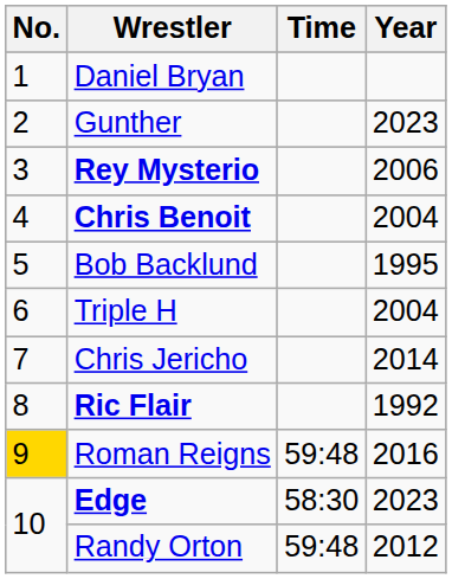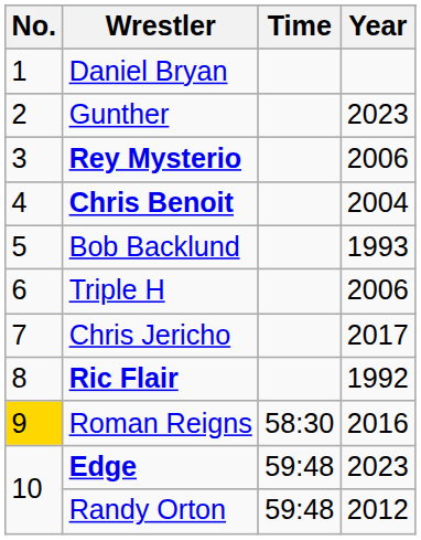Bob Backlund | Year: 1995 -> 1993
Triple H | Year: 2004 -> 2006
Chris Jericho | Year: 2014 -> 2017
Roman Reigns | Time: 59:48 -> 58:30
Edge | Time: 58:30 -> 59:48
